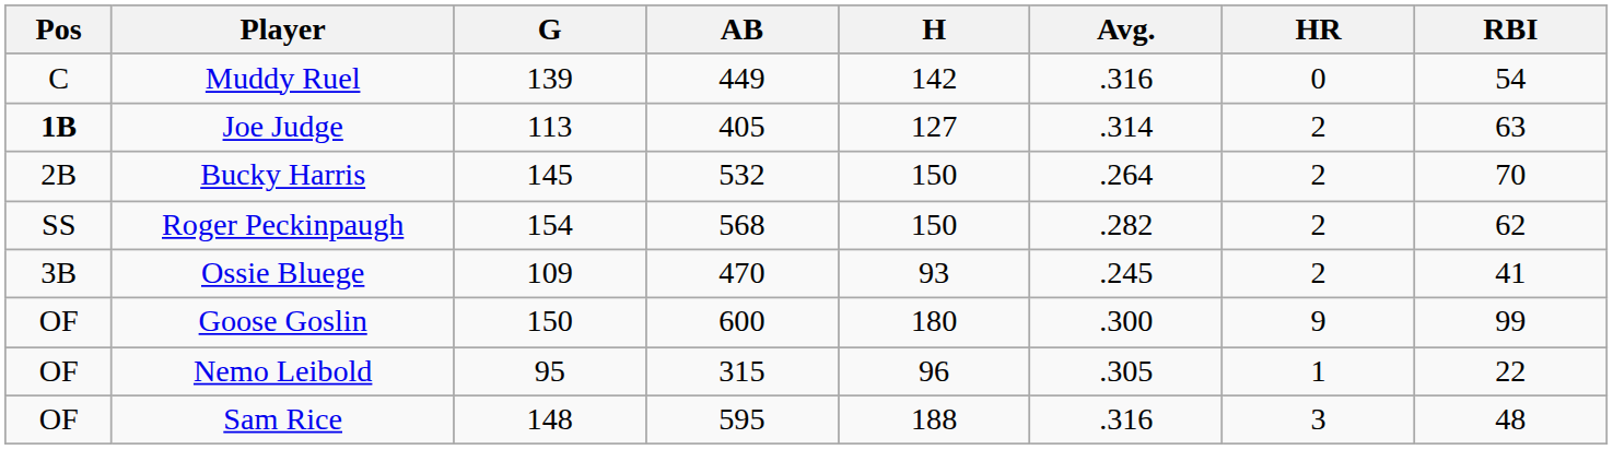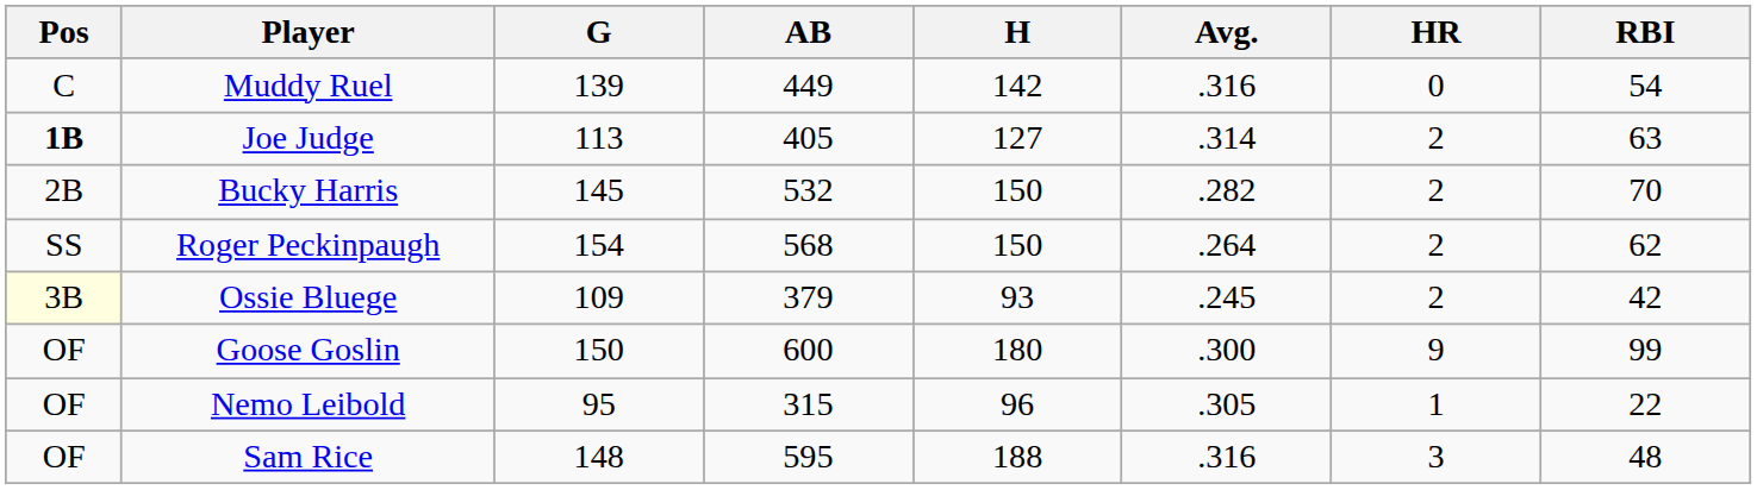Bucky Harris | Avg.: .264 -> .282
Roger Peckinpaugh | Avg.: .282 -> .264
Ossie Bluege | Pos: no background -> lightyellow background
Ossie Bluege | AB: 470 -> 379
Ossie Bluege | RBI: 41 -> 42
